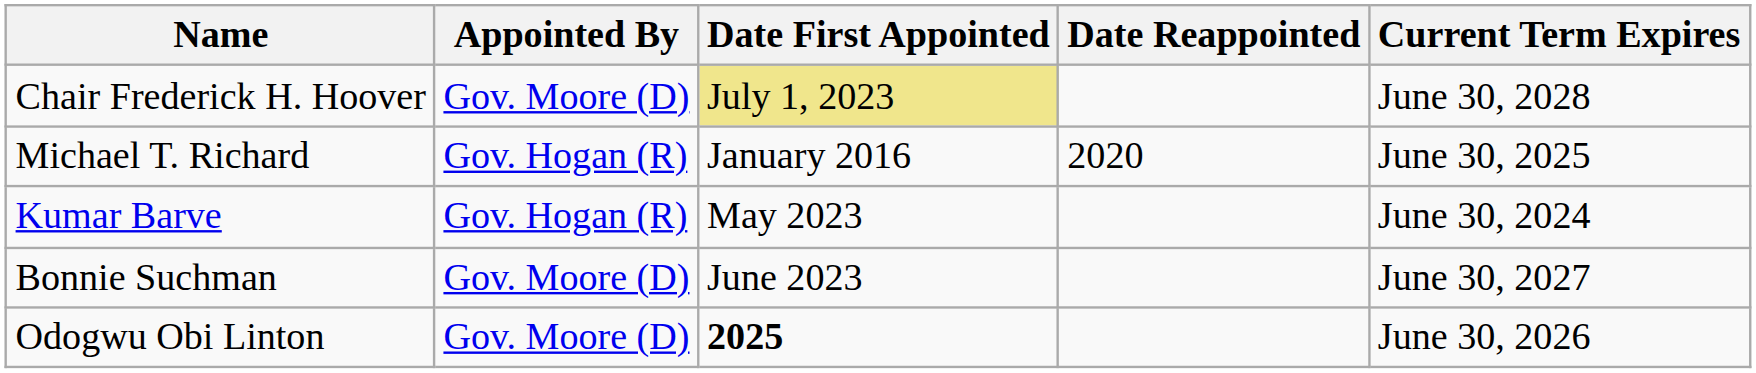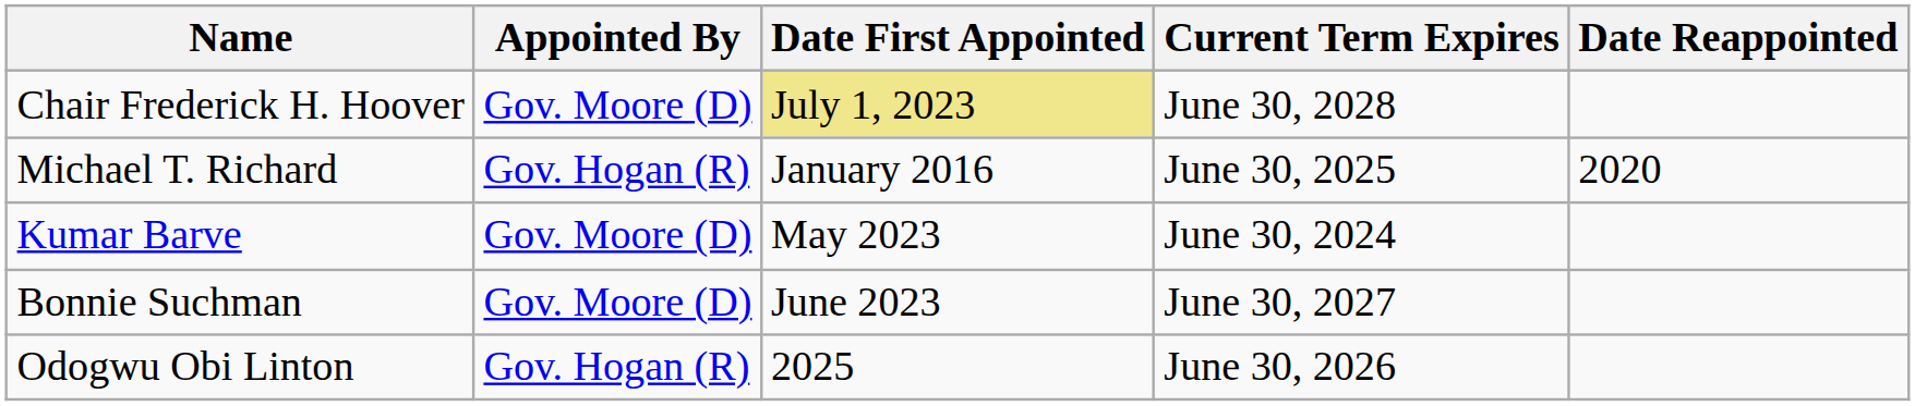columns swapped: Date Reappointed <-> Current Term Expires
Kumar Barve | Appointed By: Gov. Hogan (R) -> Gov. Moore (D)
Odogwu Obi Linton | Appointed By: Gov. Moore (D) -> Gov. Hogan (R)
Odogwu Obi Linton | Date First Appointed: bold -> normal
